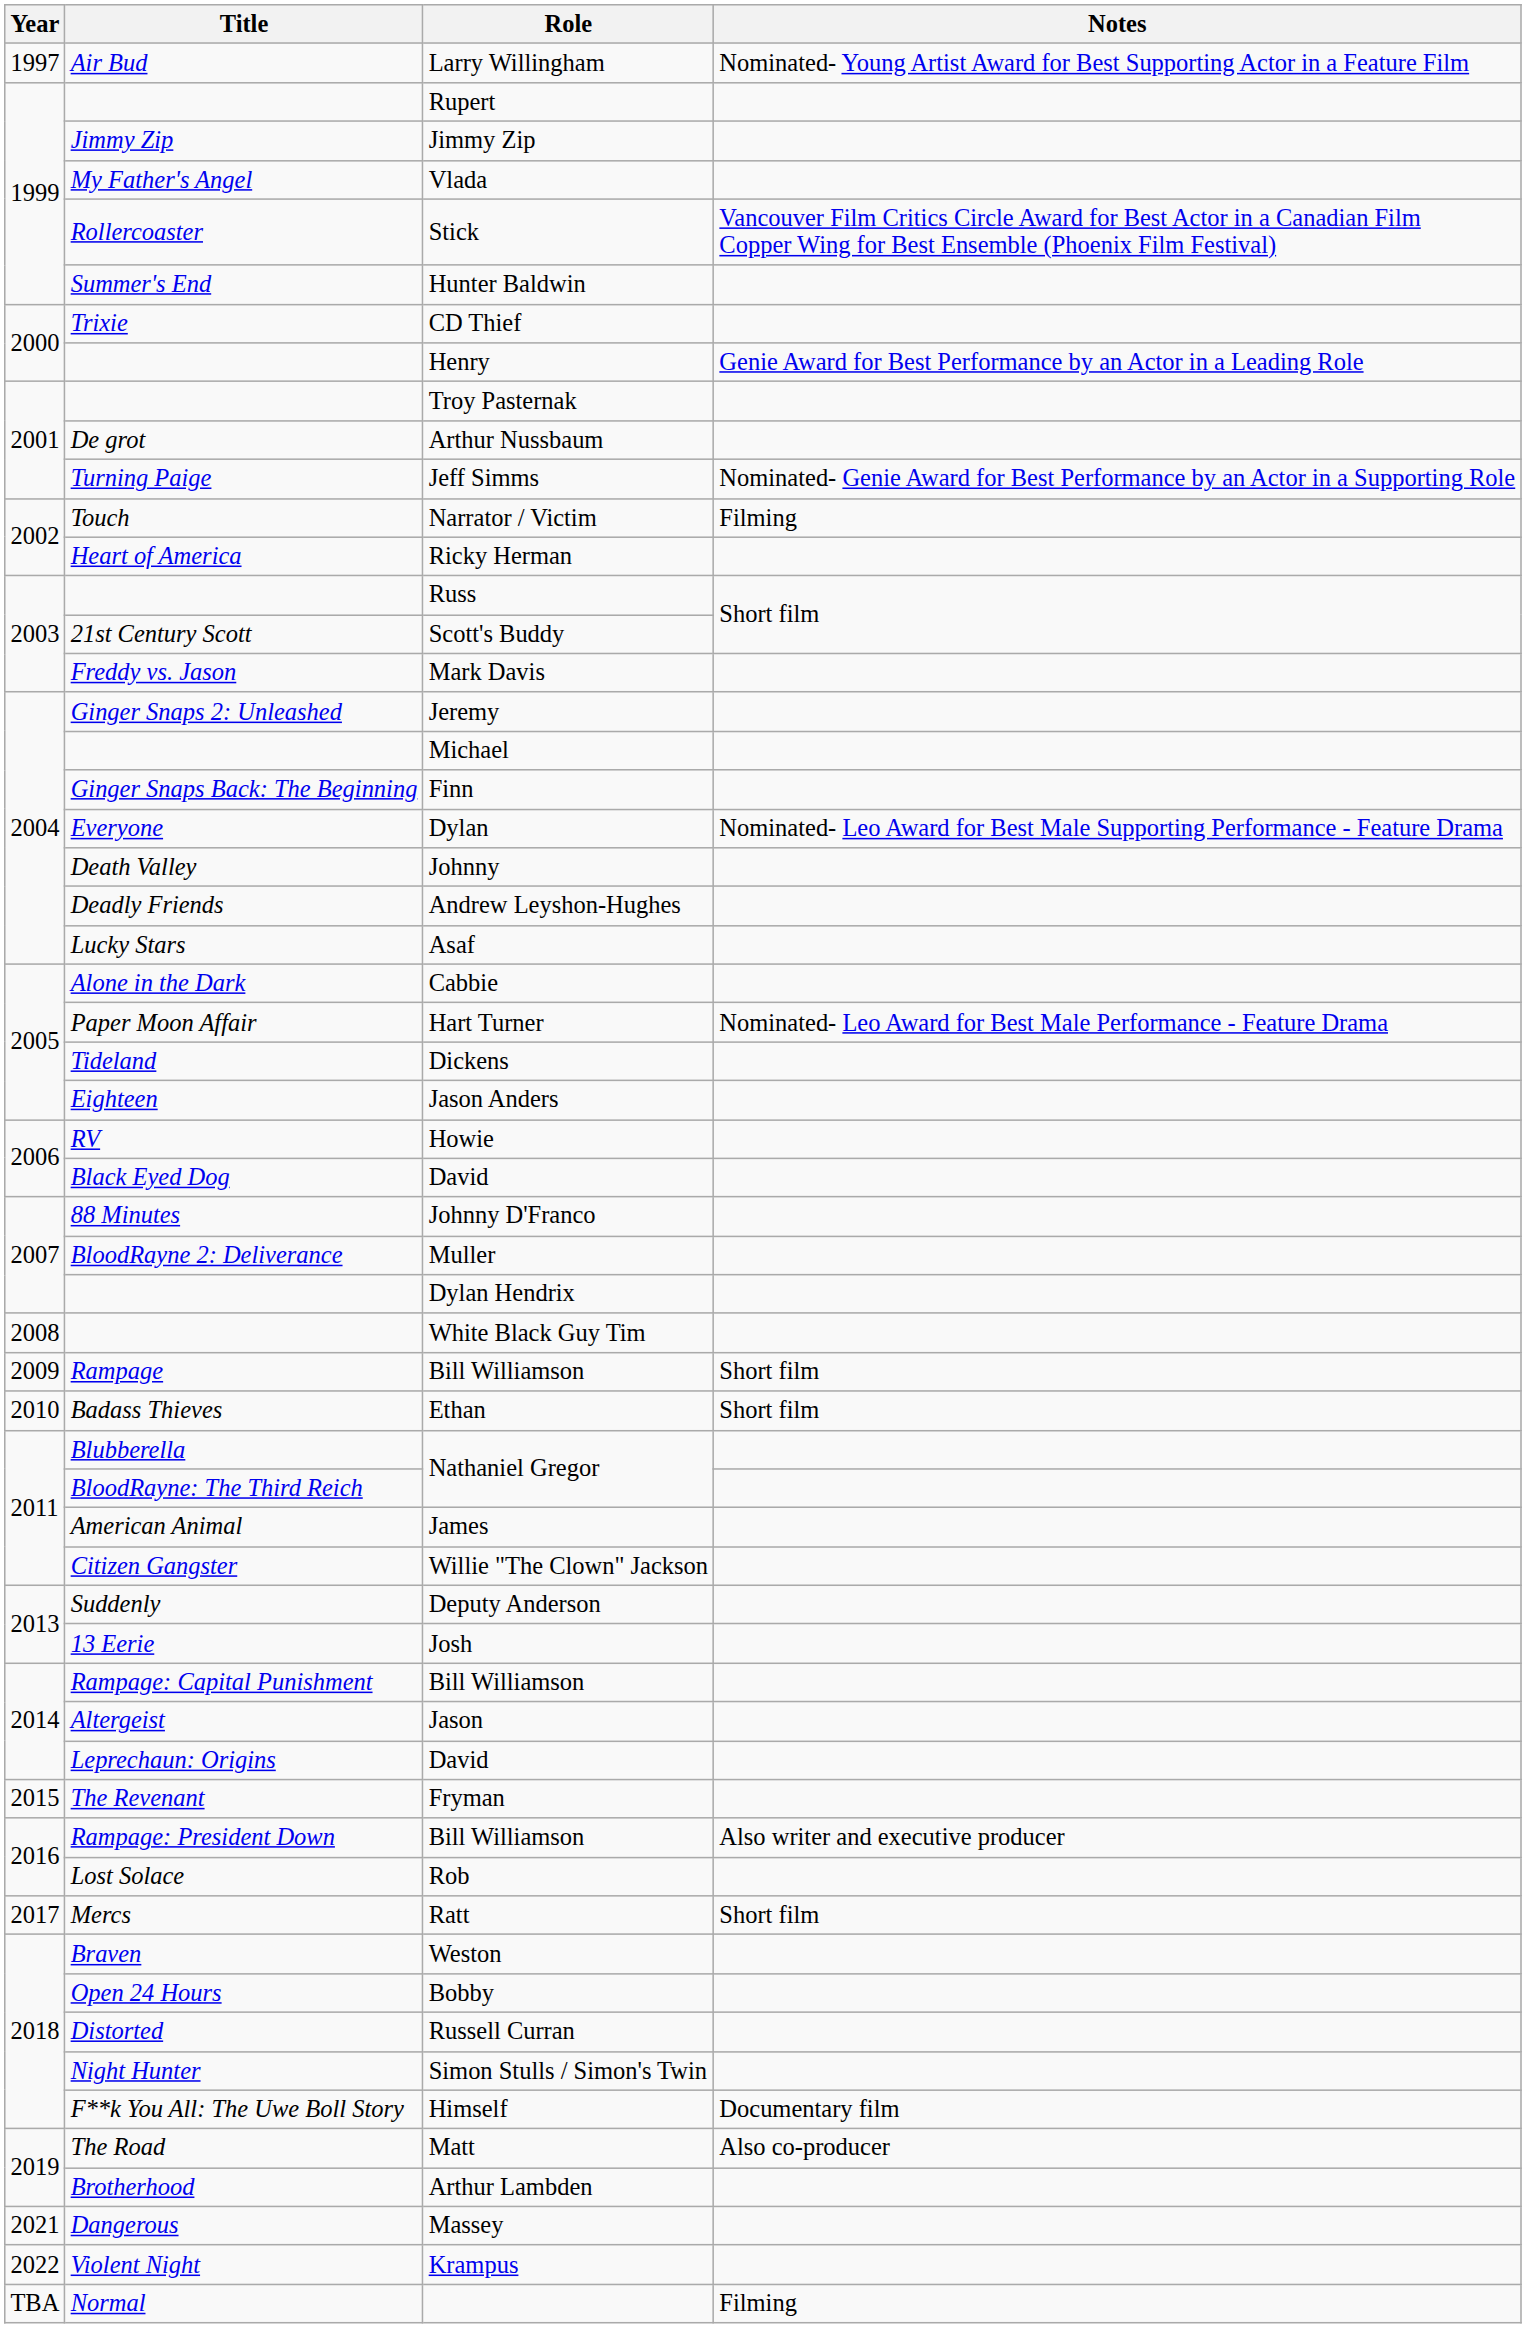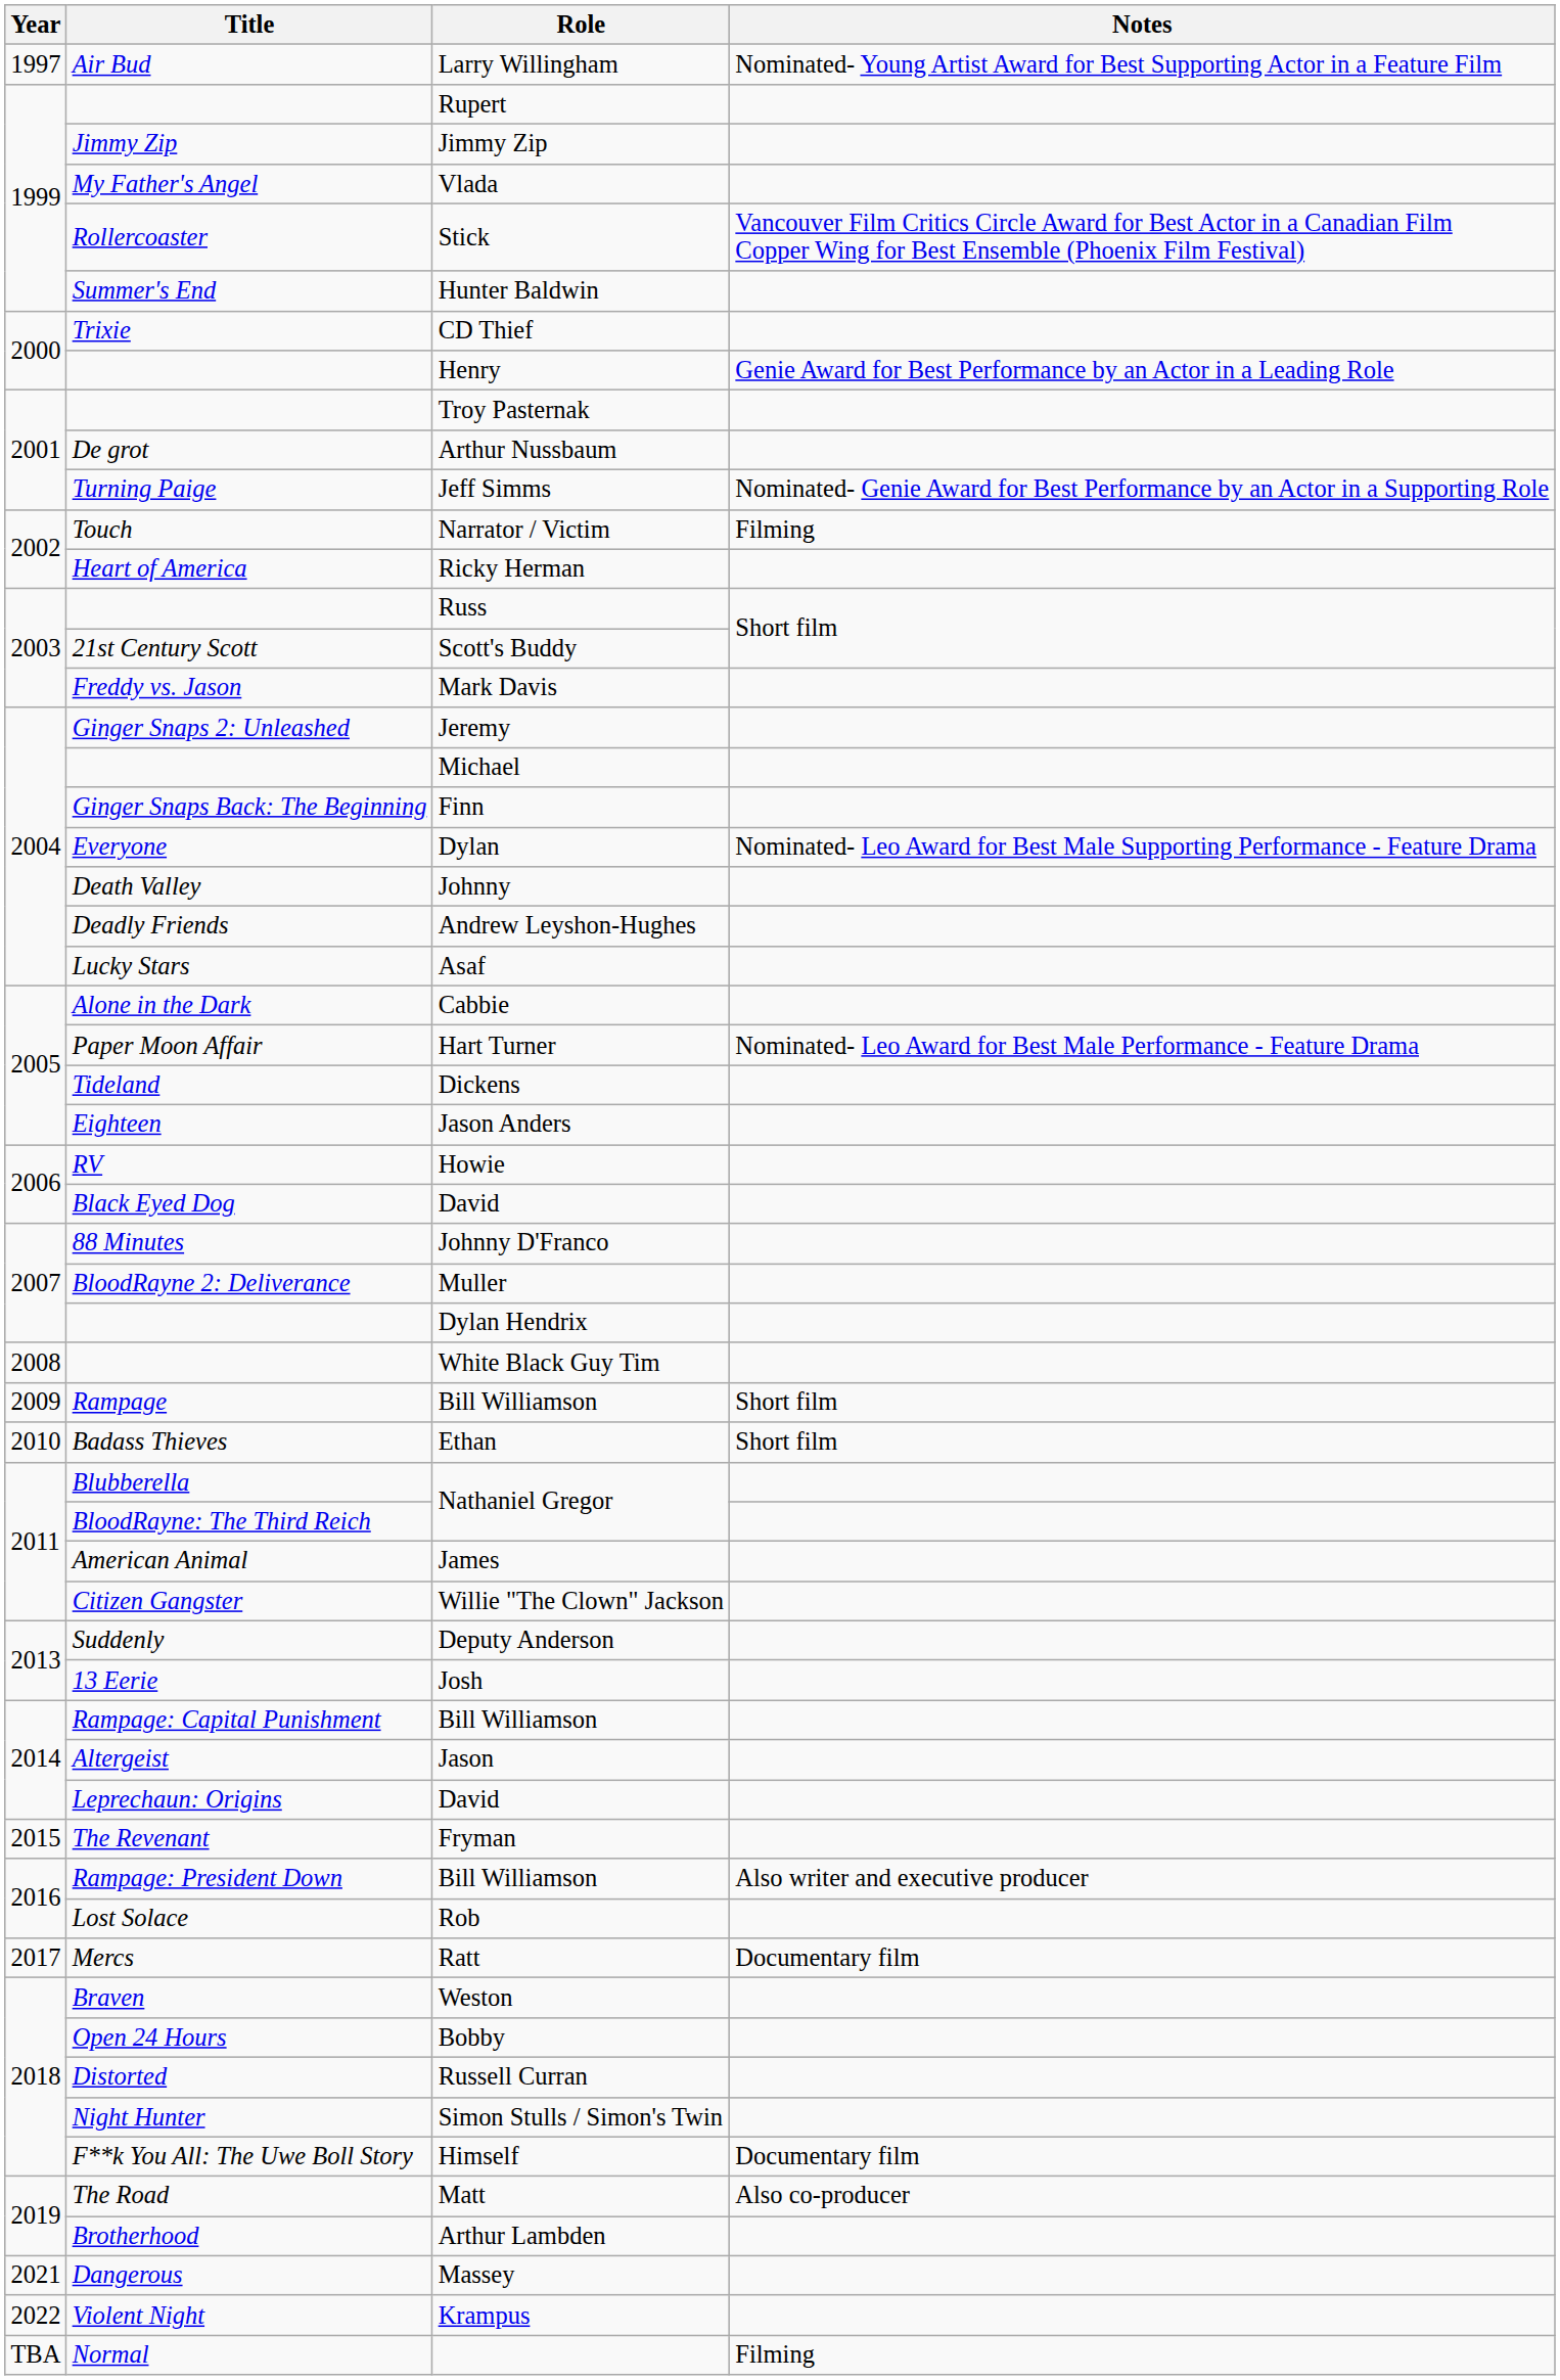Ratt | Notes: Short film -> Documentary film
